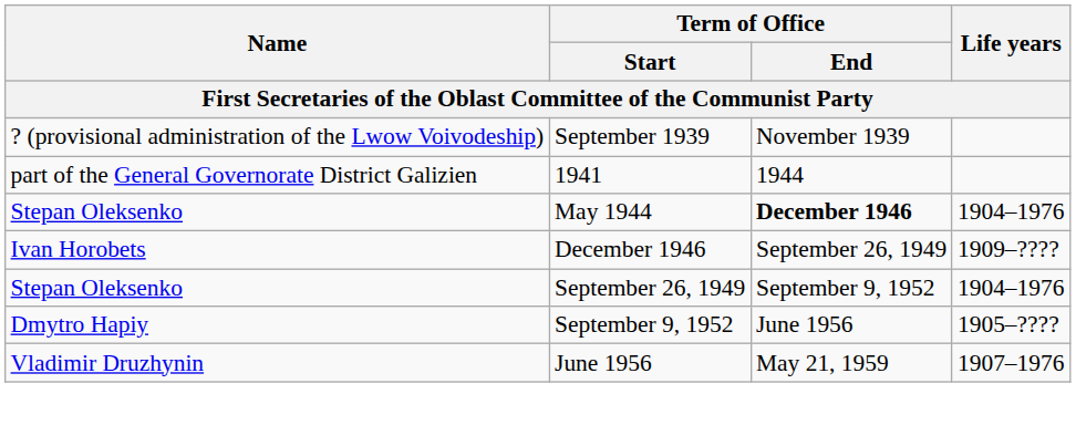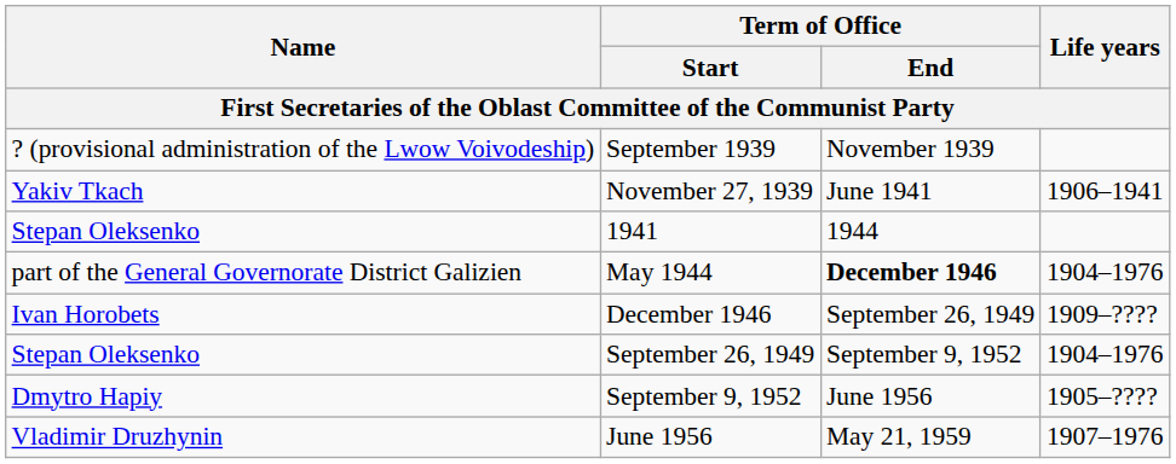+ row: Yakiv Tkach | November 27, 1939 | June 1941 | 1906–1941
1941 | Name: part of the General Governorate District Galizien -> Stepan Oleksenko
May 1944 | Name: Stepan Oleksenko -> part of the General Governorate District Galizien
